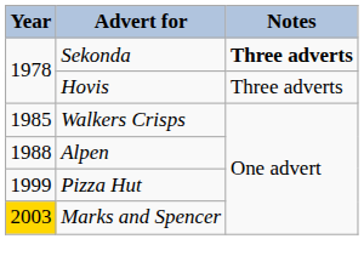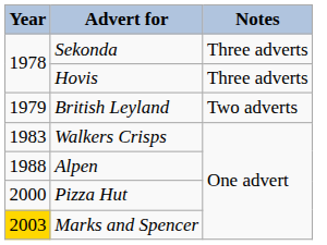Sekonda | Notes: bold -> normal
+ row: 1979 | British Leyland | Two adverts
Walkers Crisps | Year: 1985 -> 1983
Pizza Hut | Year: 1999 -> 2000
